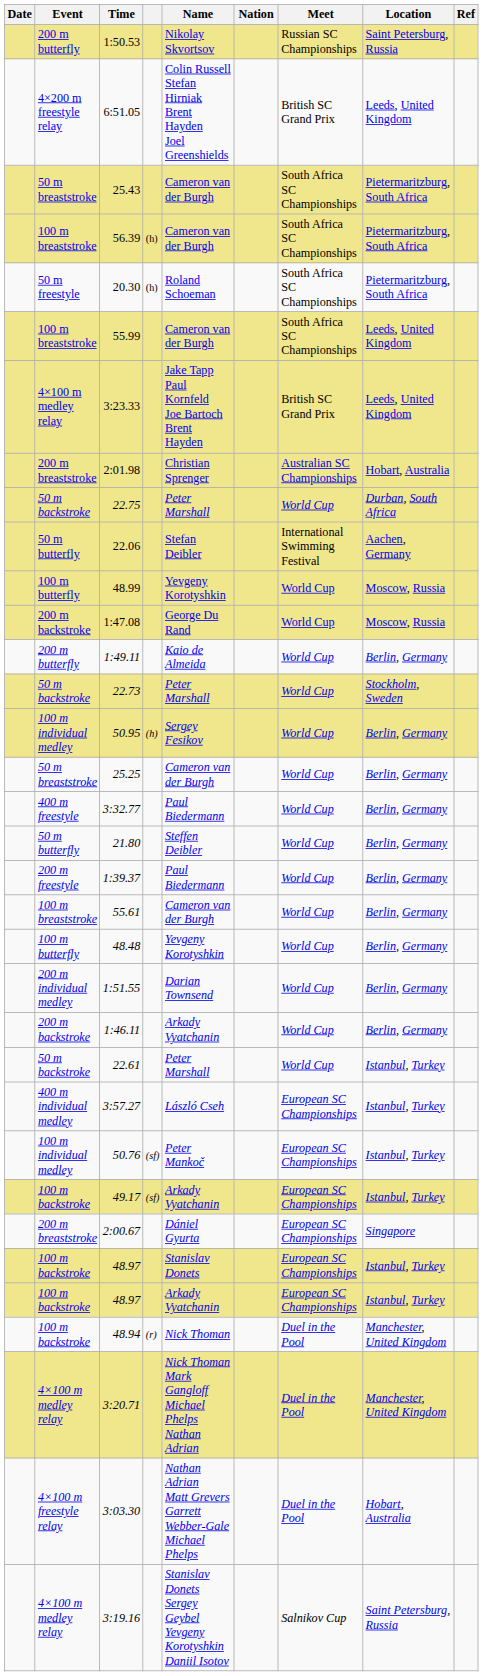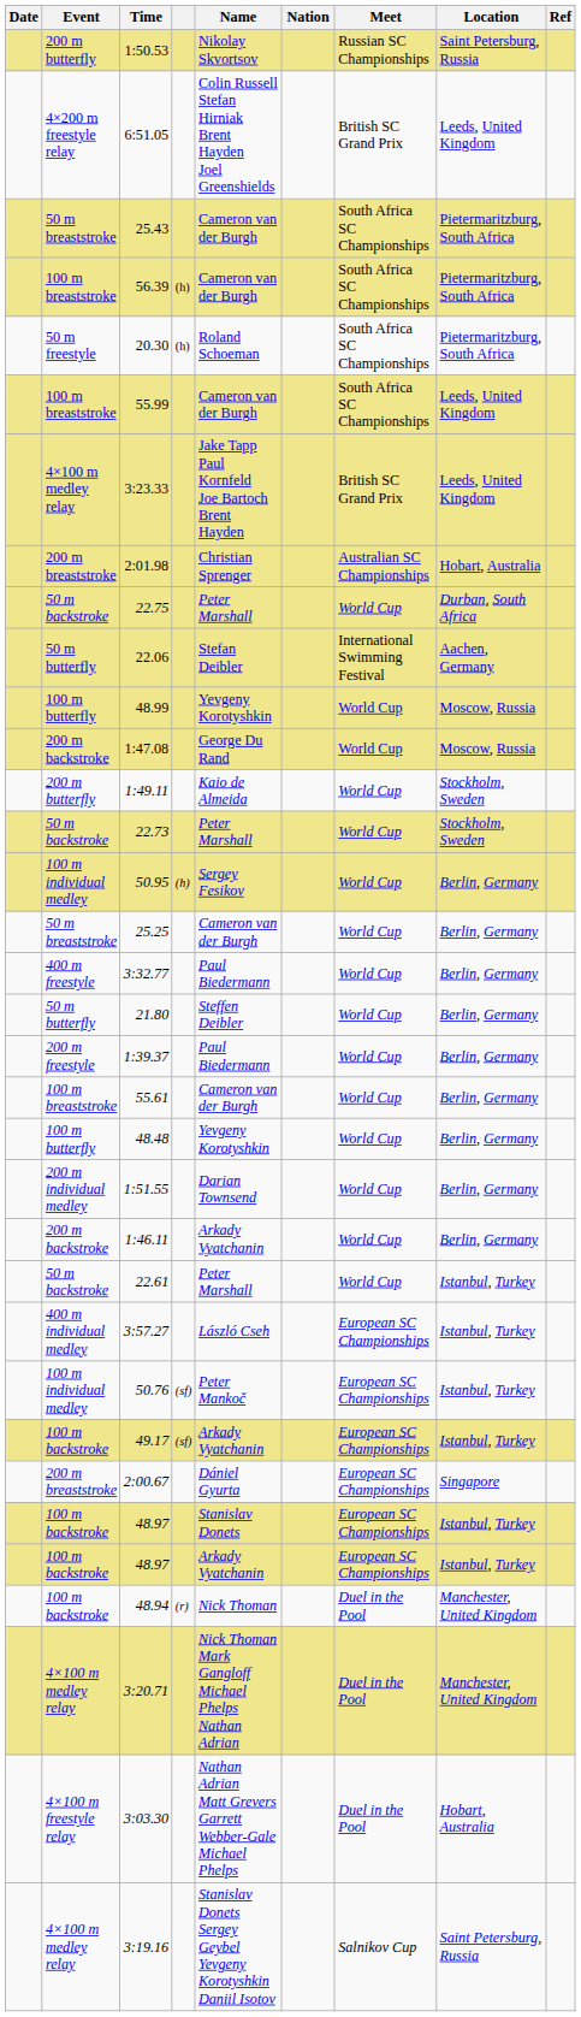1:49.11 | Location: Berlin, Germany -> Stockholm, Sweden
